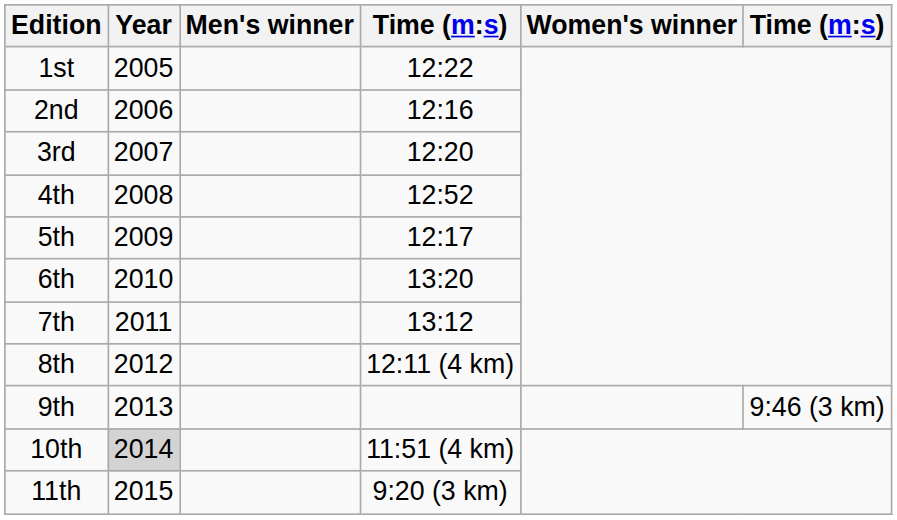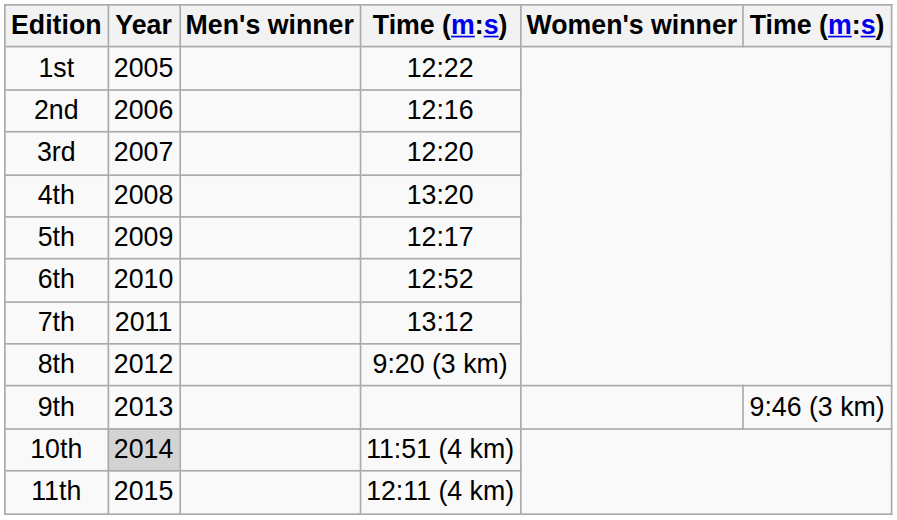4th | column 4: 12:52 -> 13:20
6th | column 4: 13:20 -> 12:52
8th | column 4: 12:11 (4 km) -> 9:20 (3 km)
11th | column 4: 9:20 (3 km) -> 12:11 (4 km)
